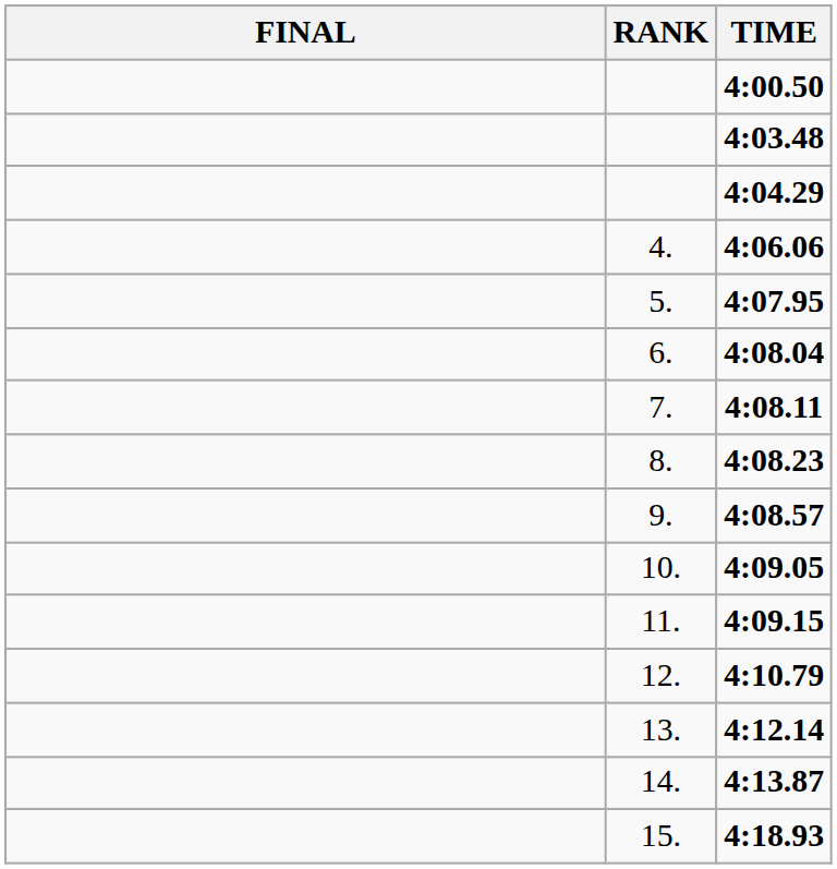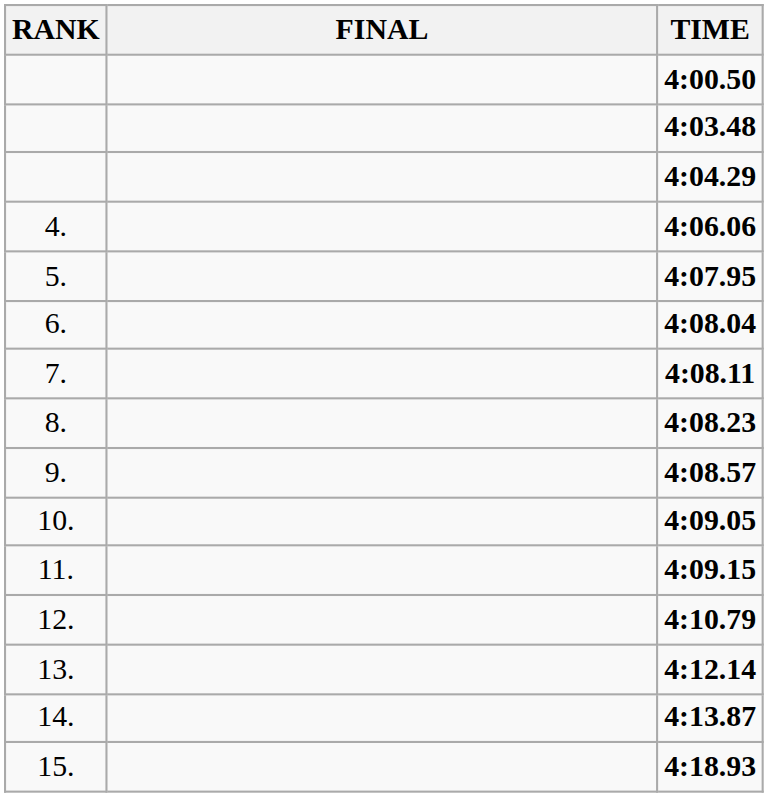columns swapped: RANK <-> FINAL
